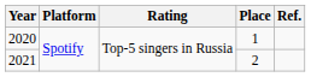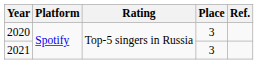2020 | Place: 1 -> 3
2021 | Place: 2 -> 3
